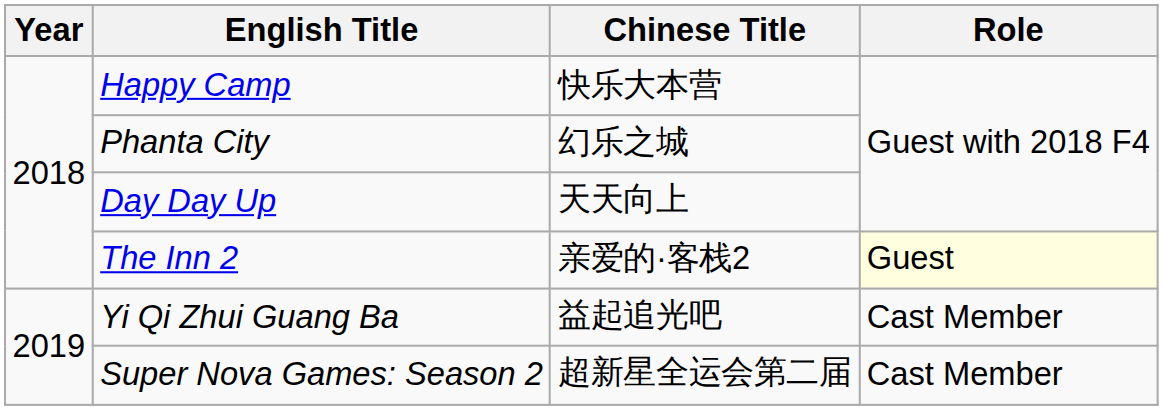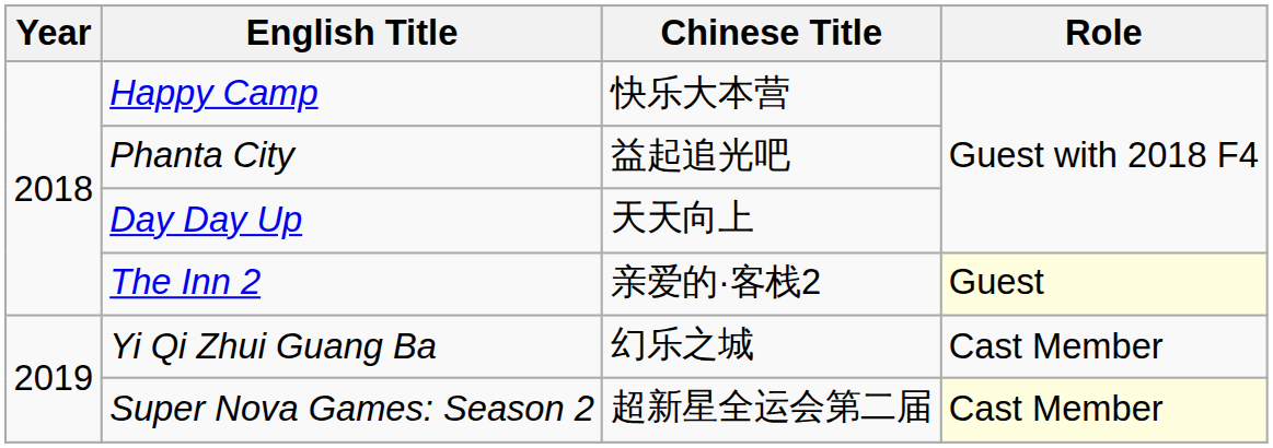Phanta City | Chinese Title: 幻乐之城 -> 益起追光吧
Yi Qi Zhui Guang Ba | Chinese Title: 益起追光吧 -> 幻乐之城
Super Nova Games: Season 2 | Role: no background -> lightyellow background
